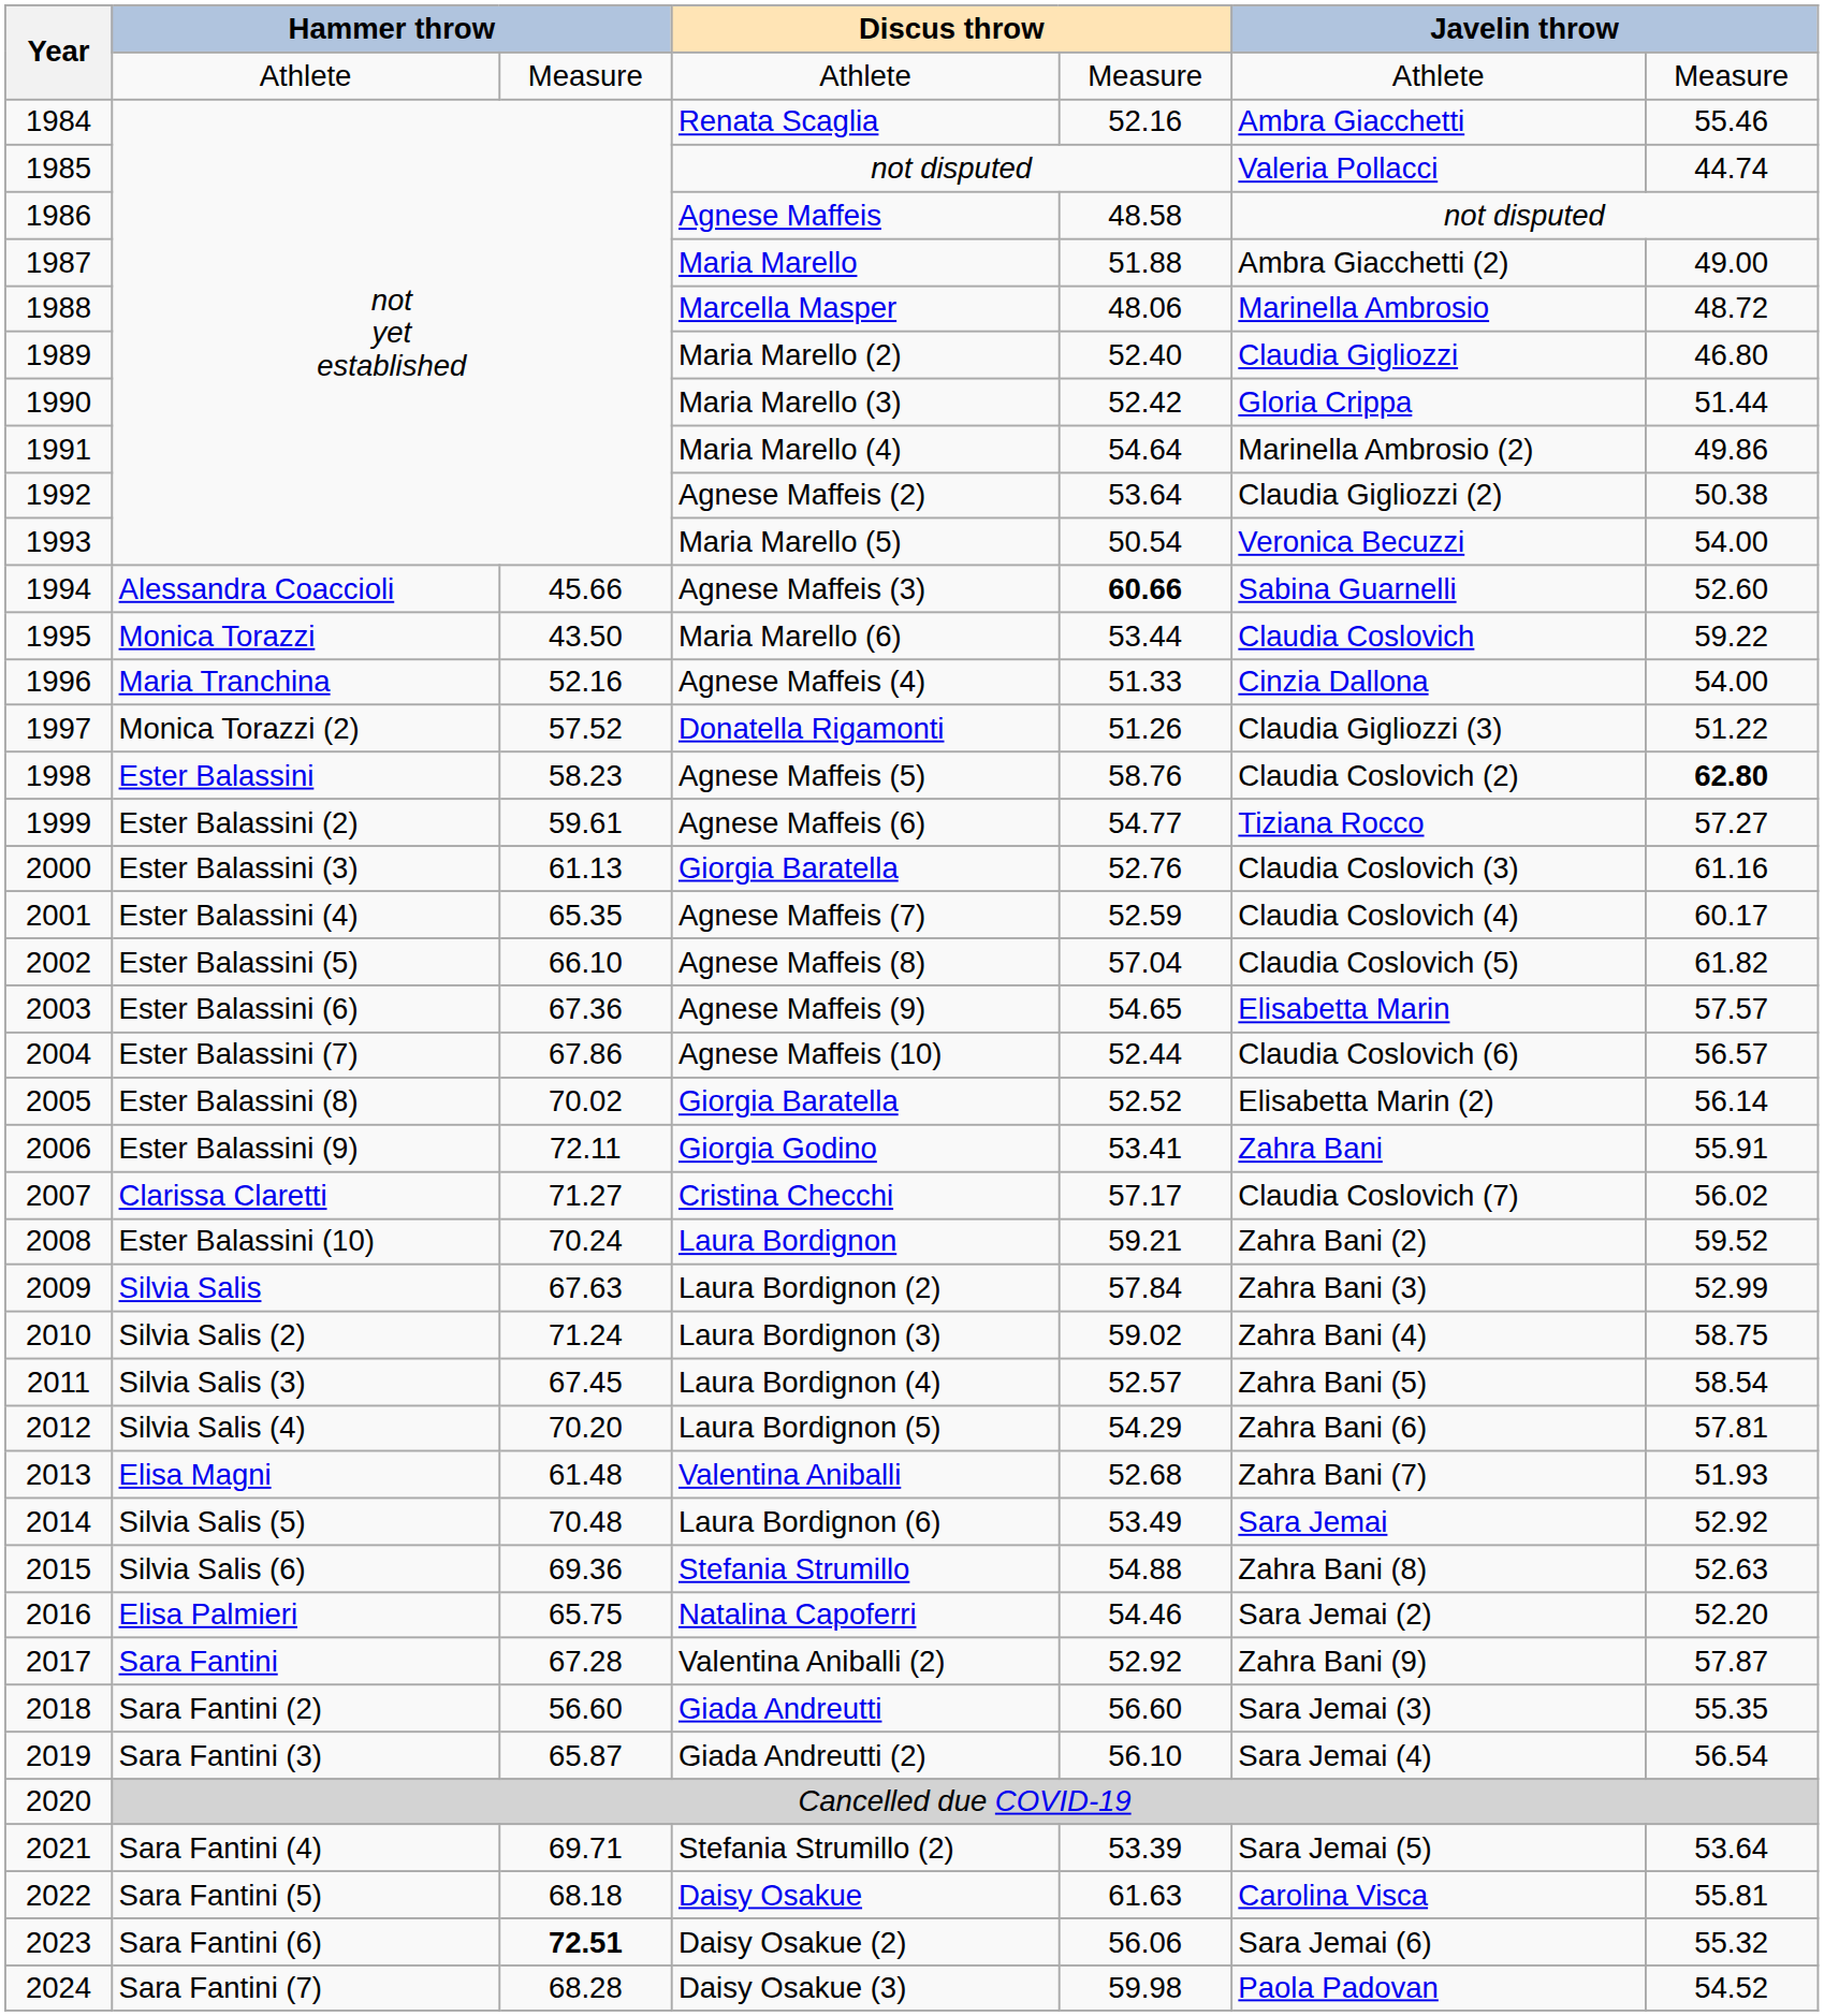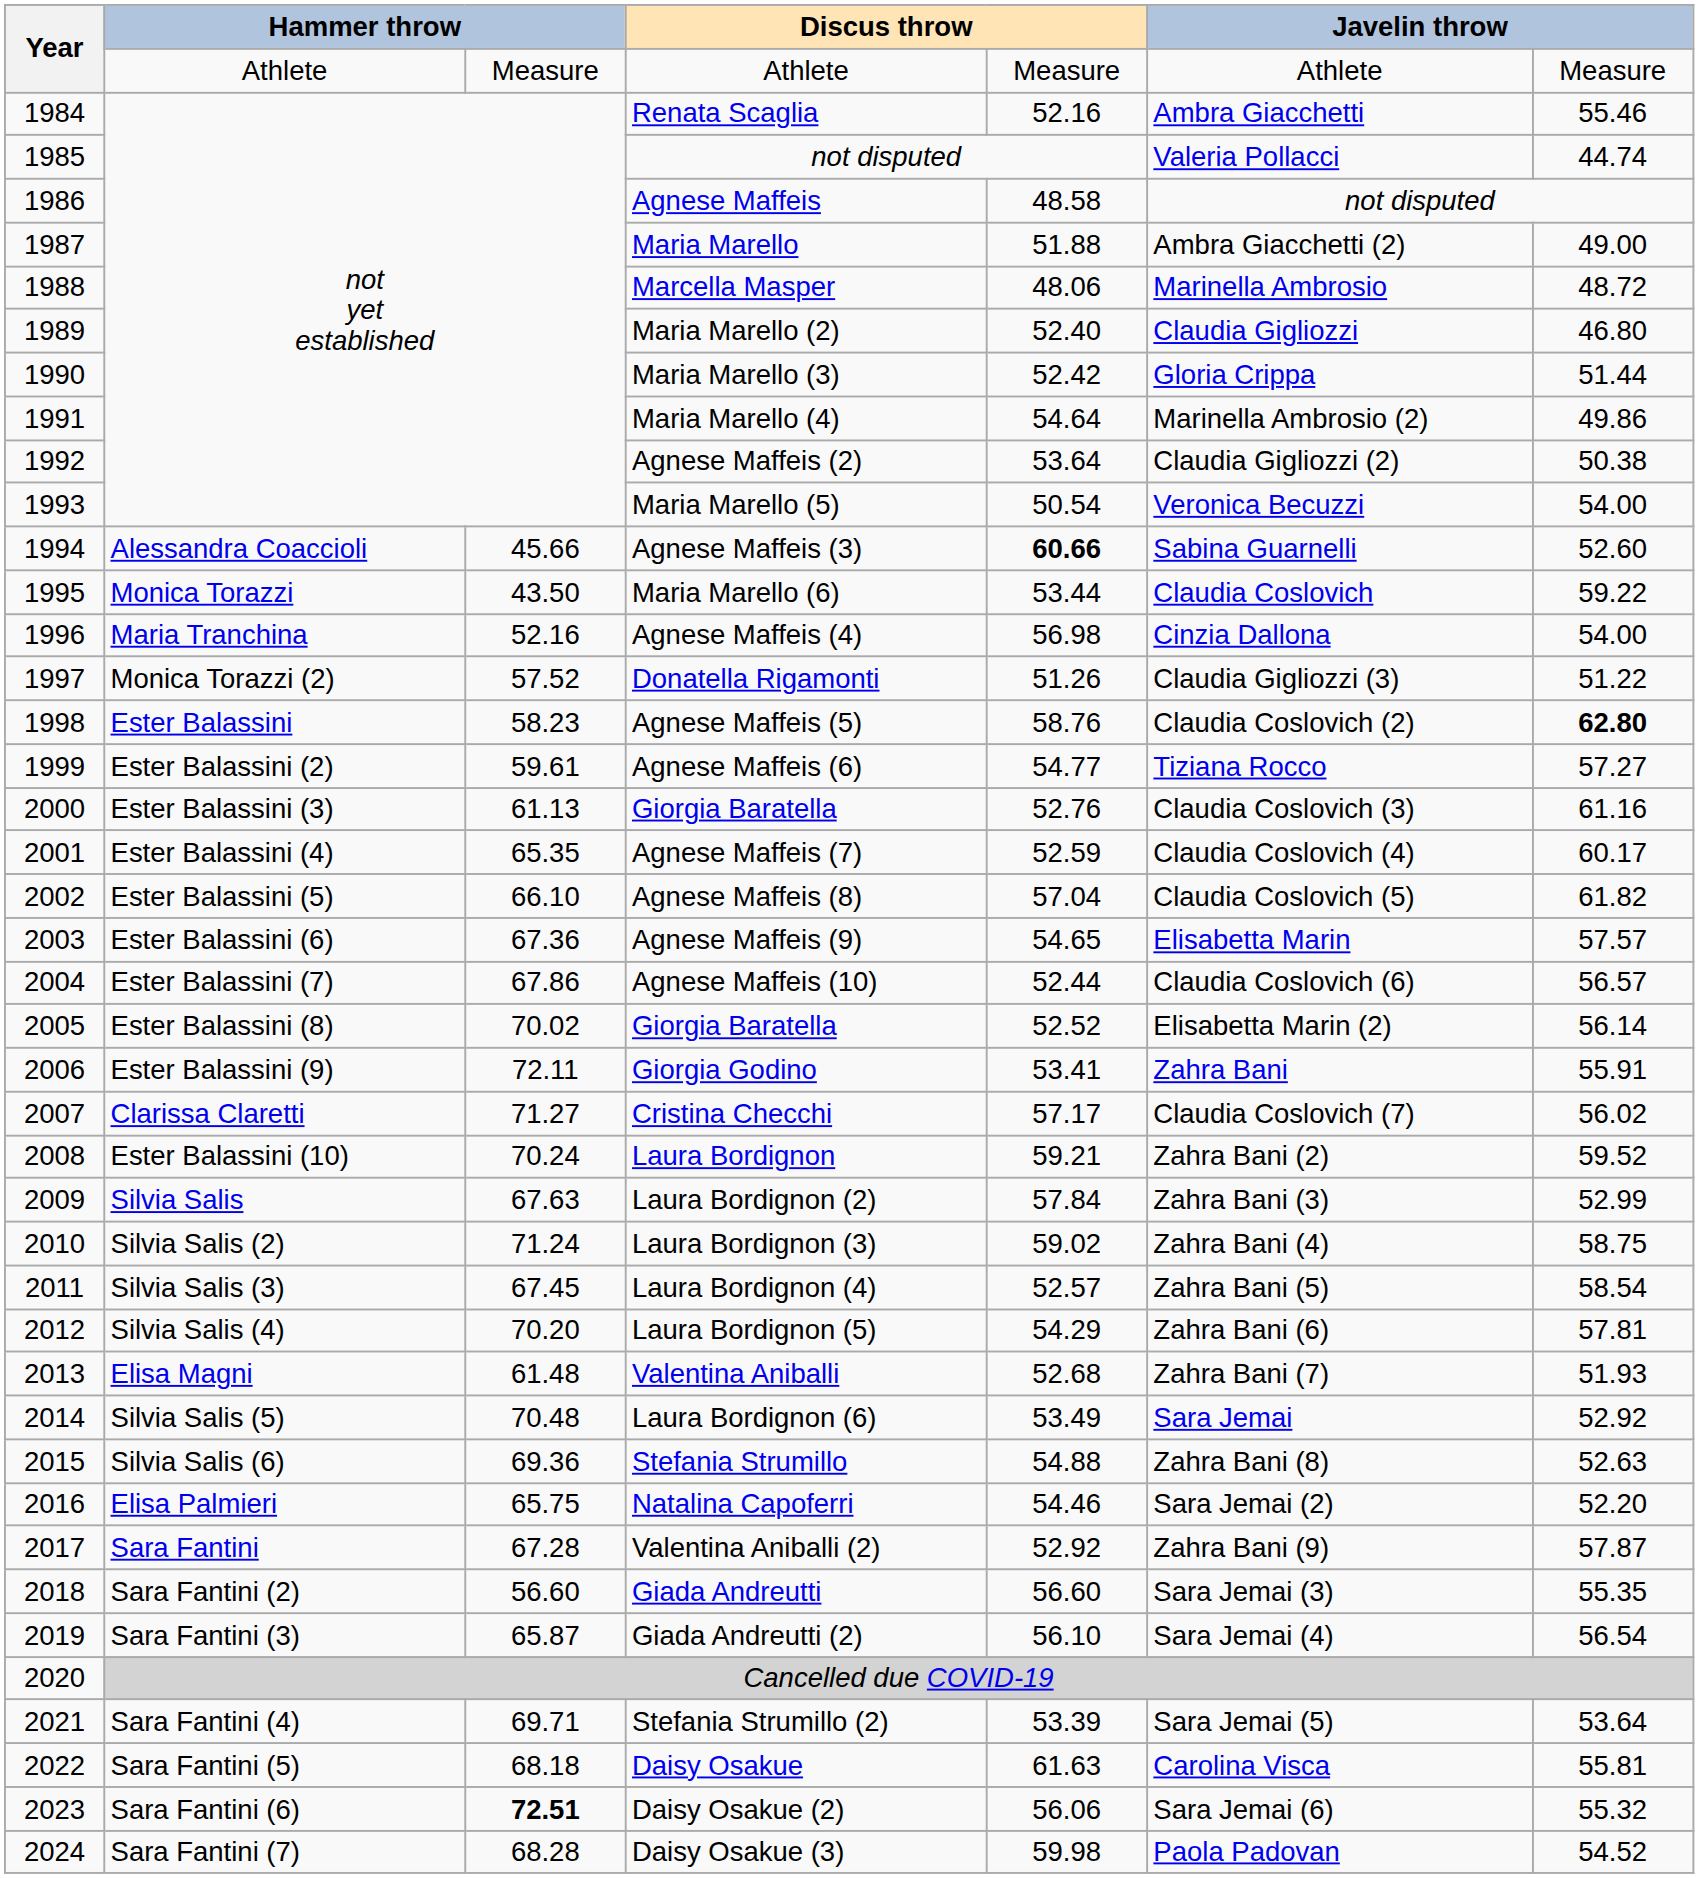Agnese Maffeis (4) | column 5: 51.33 -> 56.98
